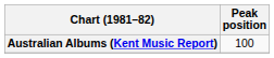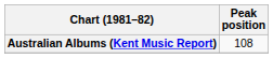Australian Albums (Kent Music Report) | Peak position: 100 -> 108
